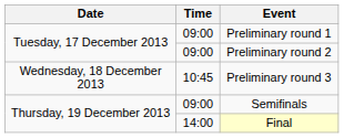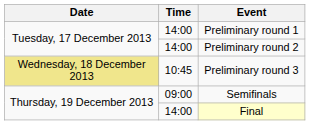Preliminary round 1 | Time: 09:00 -> 14:00
Preliminary round 2 | Time: 09:00 -> 14:00
Preliminary round 3 | Date: no background -> khaki background
